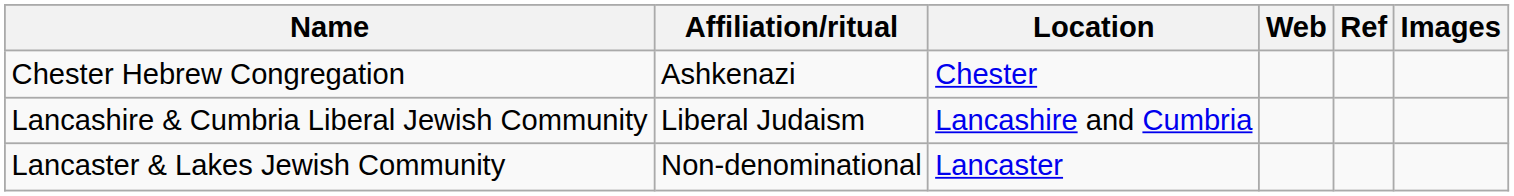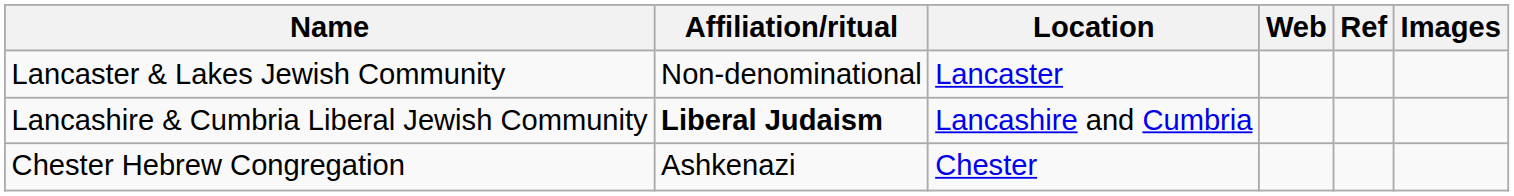rows swapped: Chester Hebrew Congregation <-> Lancaster & Lakes Jewish Community
Lancashire & Cumbria Liberal Jewish Community | Affiliation/ritual: normal -> bold
